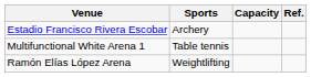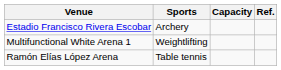Multifunctional White Arena 1 | Sports: Table tennis -> Weightlifting
Ramón Elías López Arena | Sports: Weightlifting -> Table tennis
